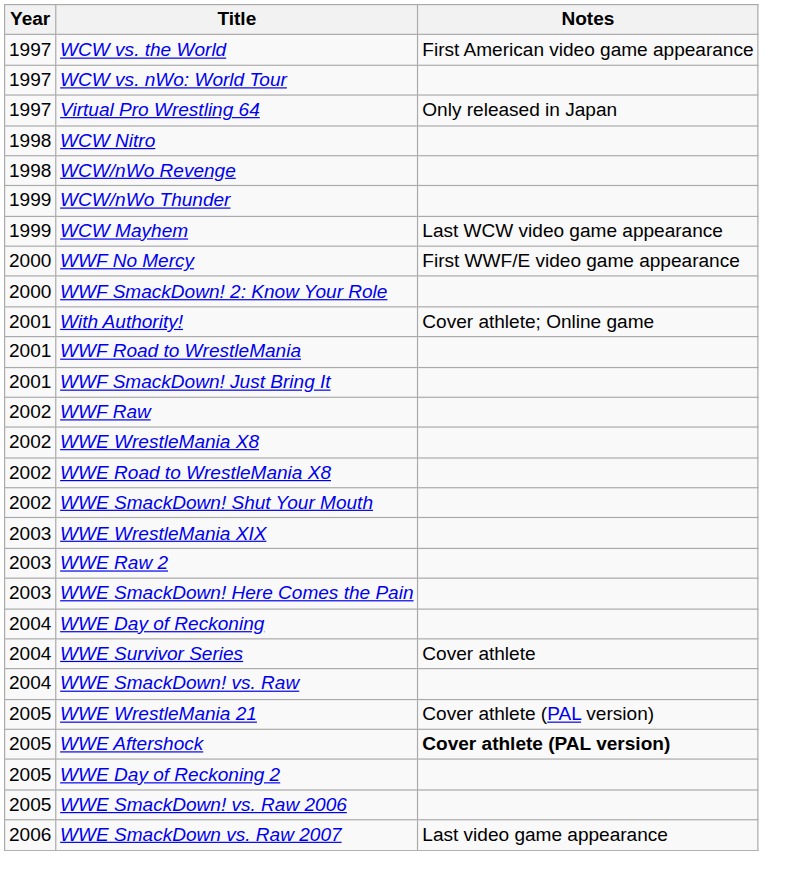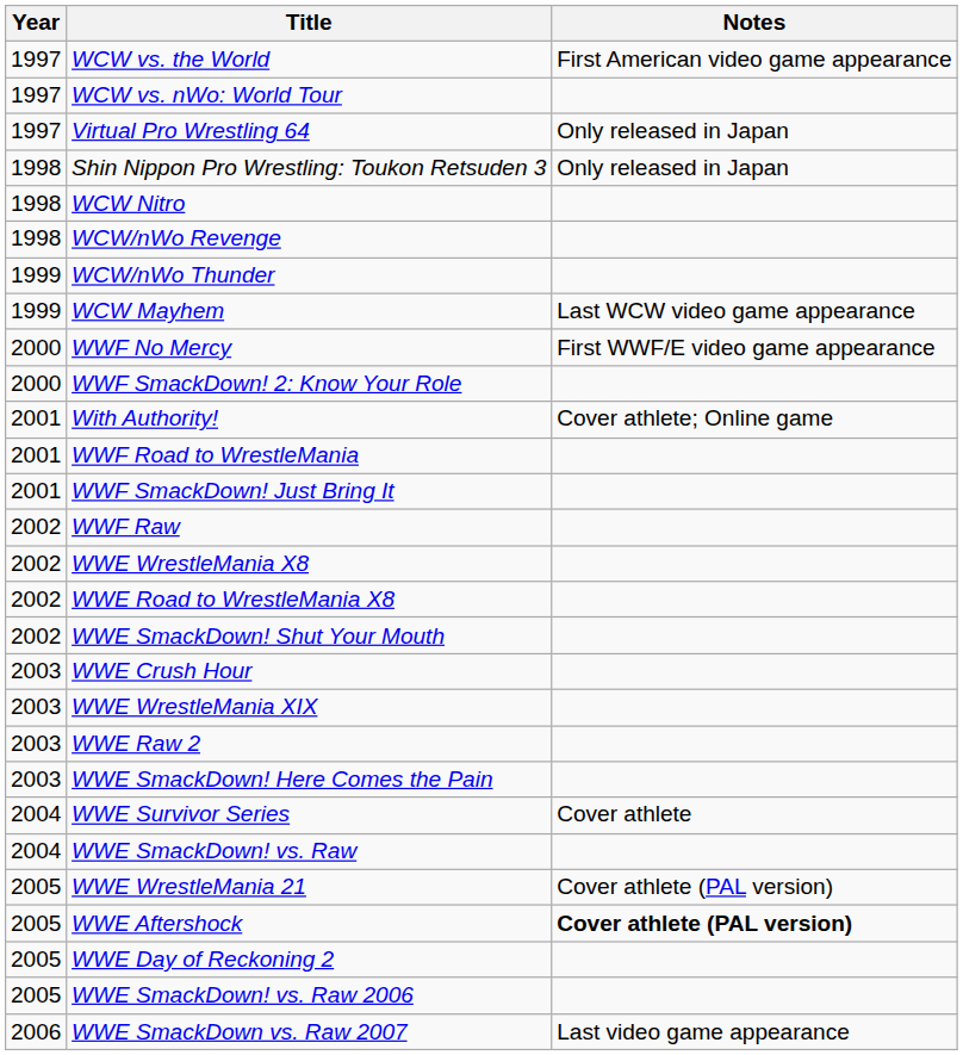+ row: 1998 | Shin Nippon Pro Wrestling: Toukon Retsuden 3 | Only released in Japan
+ row: 2003 | WWE Crush Hour
- row: 2004 | WWE Day of Reckoning
